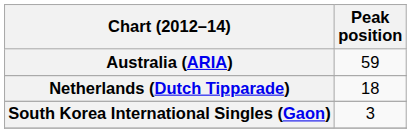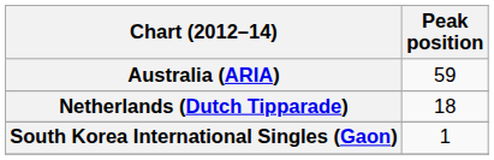South Korea International Singles (Gaon) | Peak position: 3 -> 1
